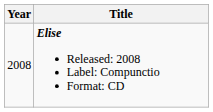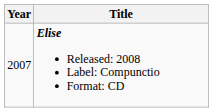Elise Released: 2008 Label: Compunctio Format: CD | Year: 2008 -> 2007
